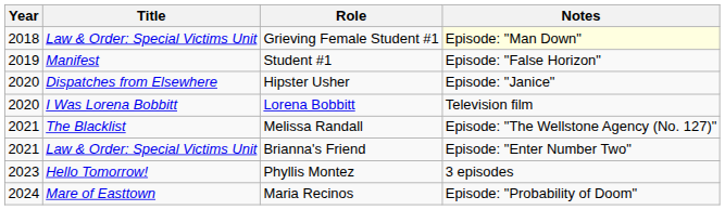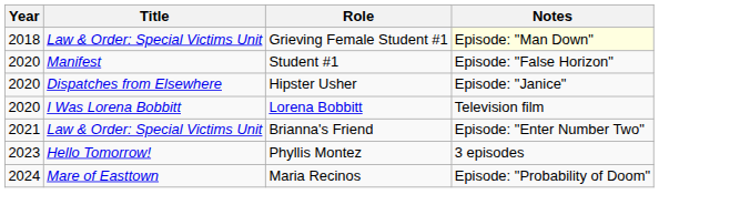Student #1 | Year: 2019 -> 2020
- row: 2021 | The Blacklist | Melissa Randall | Episode: "The Wellstone Agency (No. 127)"
